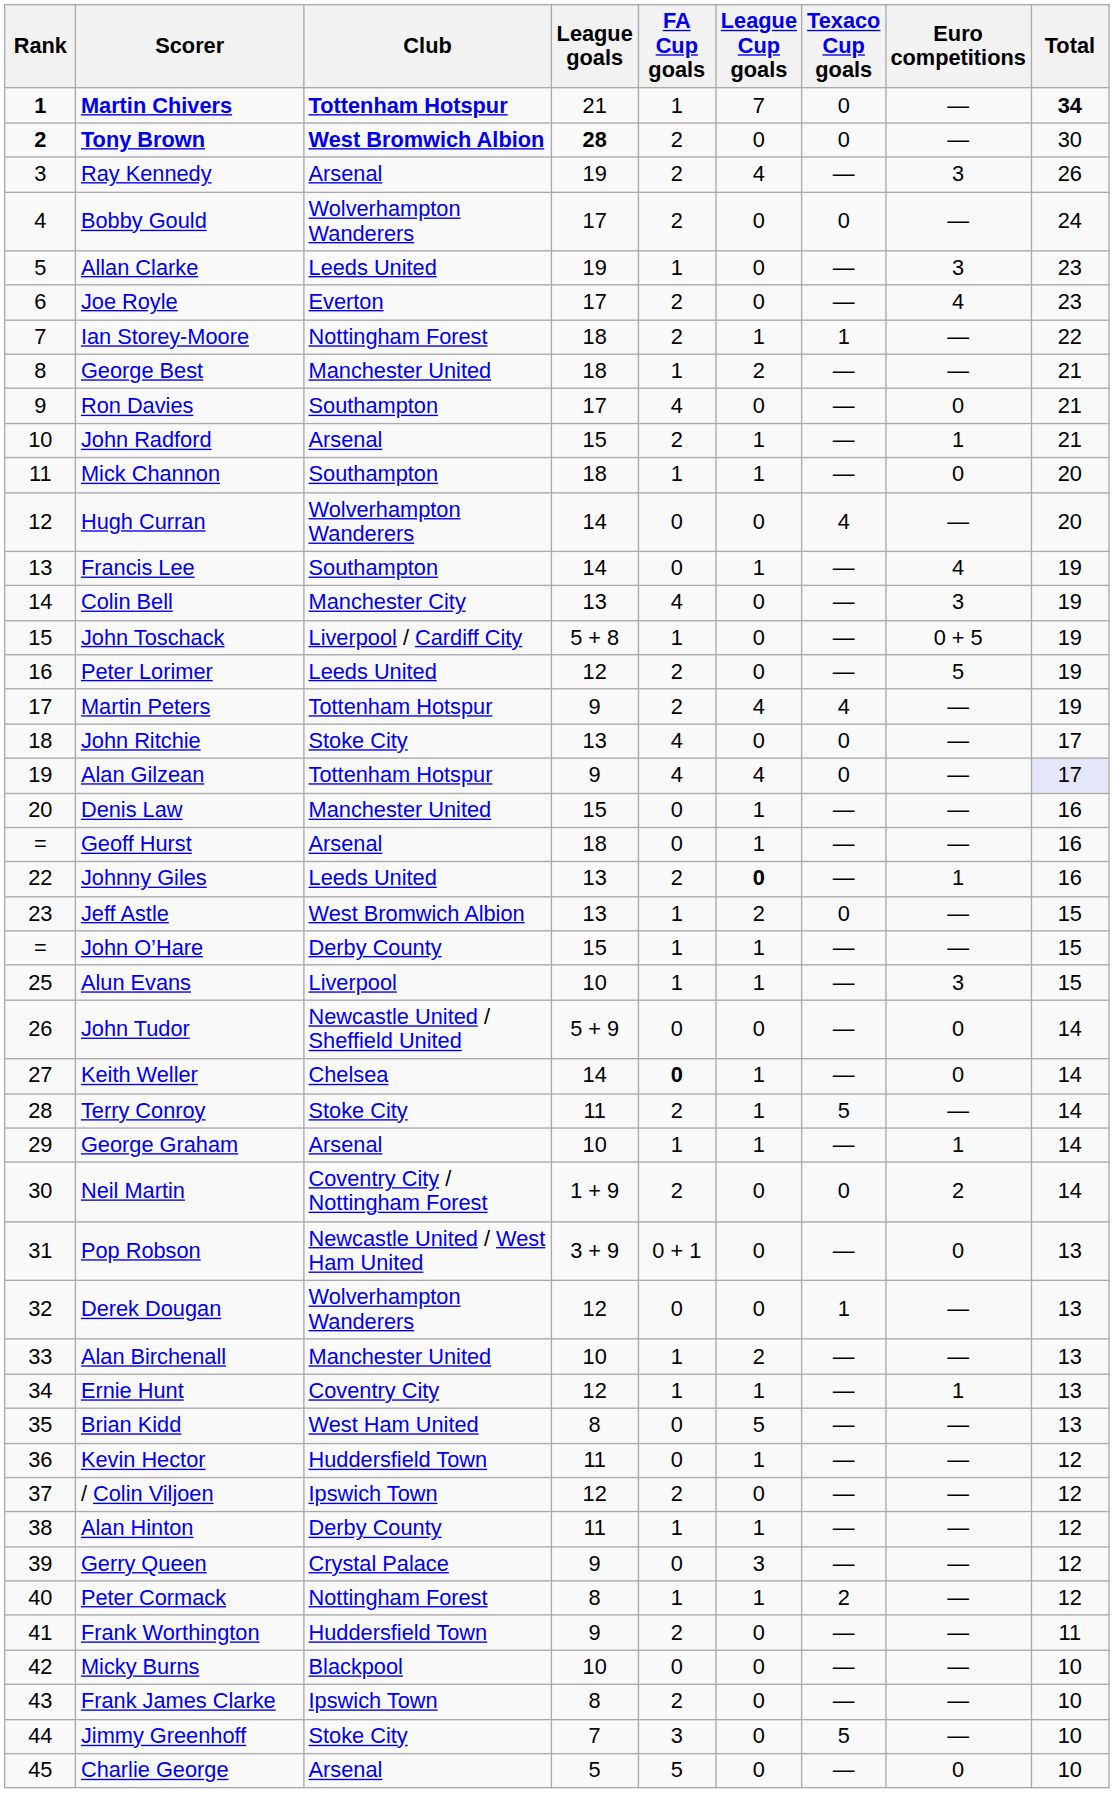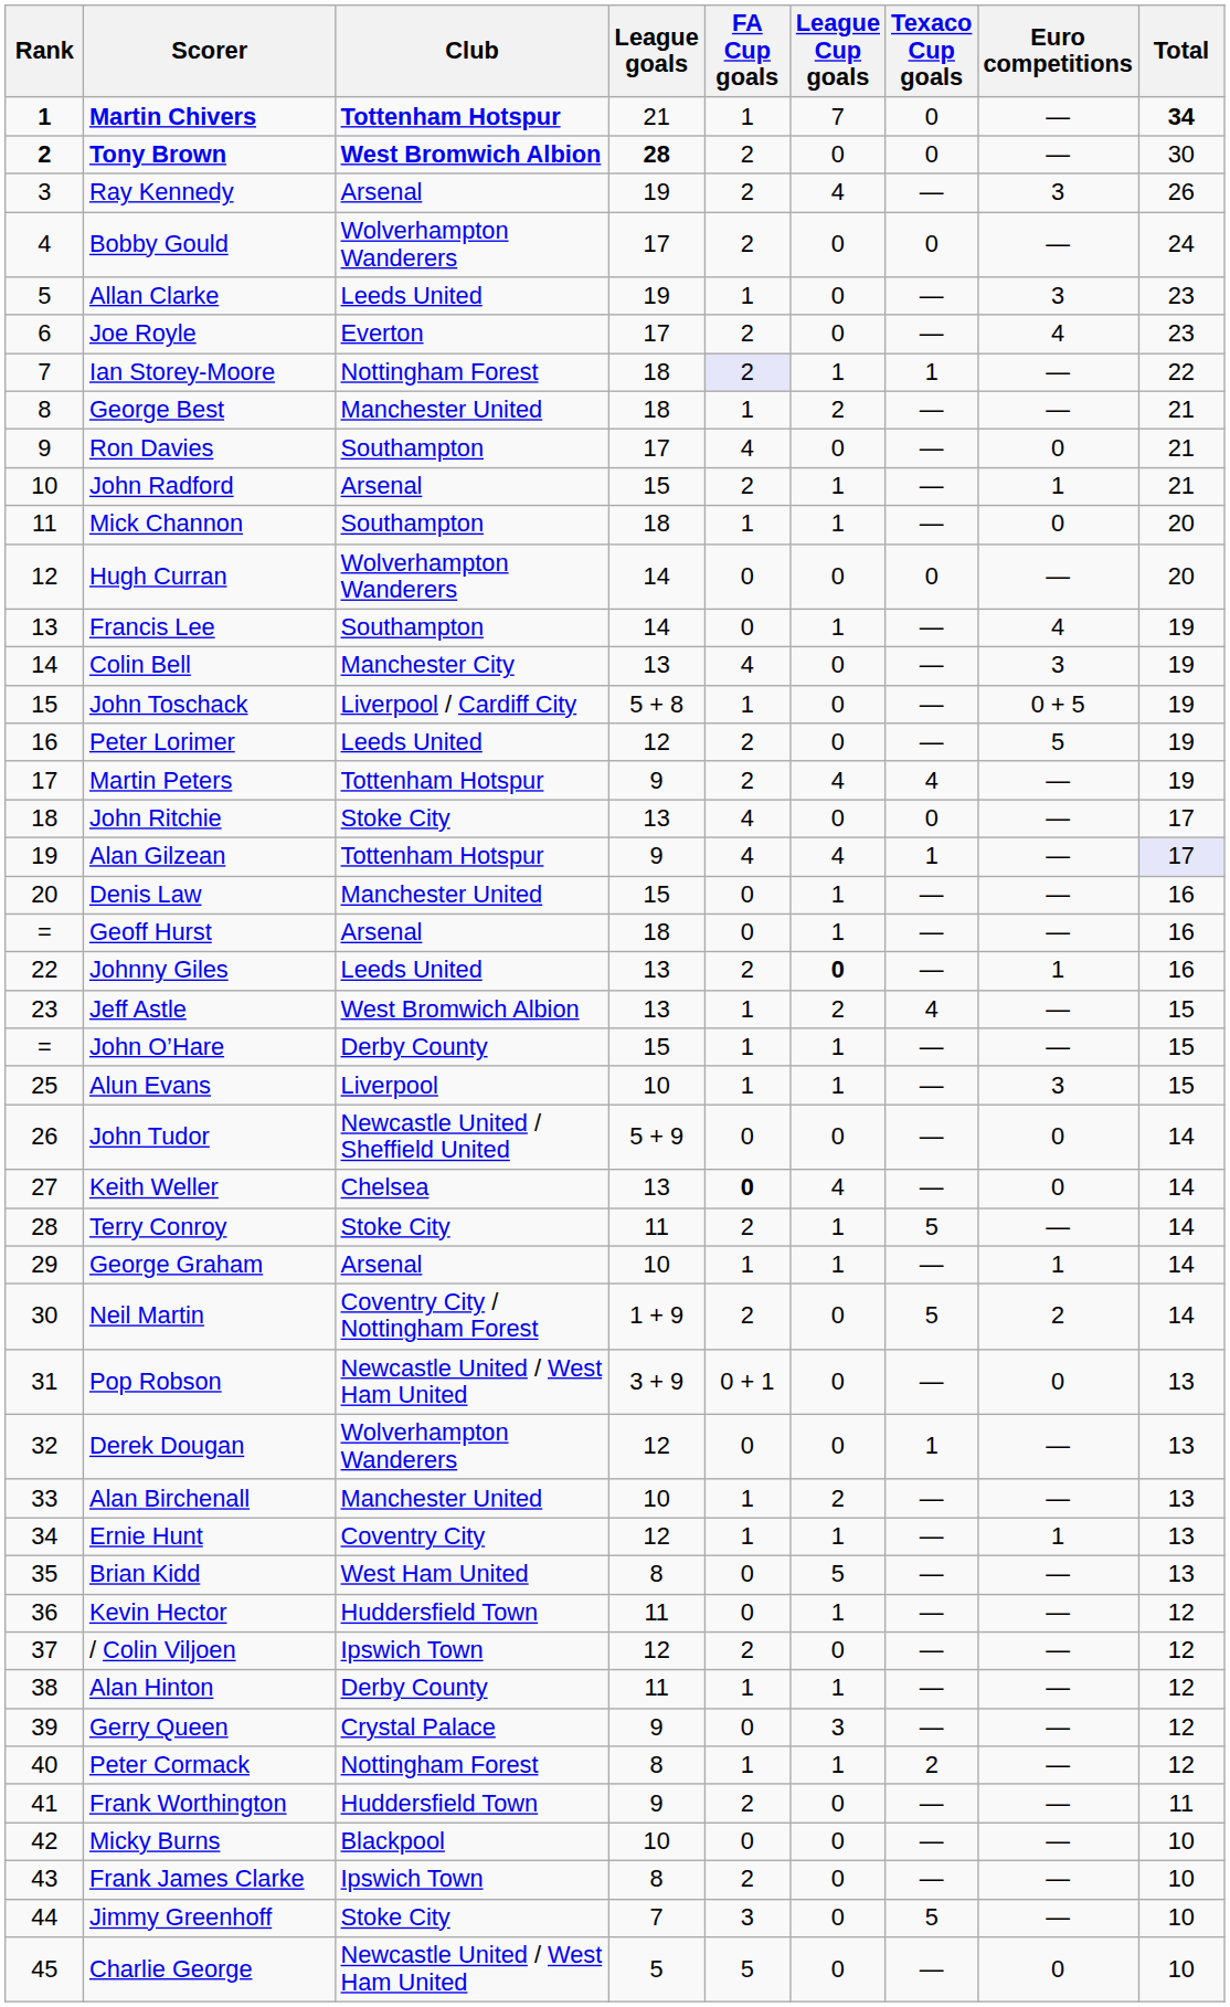Ian Storey-Moore | FA Cup goals: no background -> lavender background
Hugh Curran | Texaco Cup goals: 4 -> 0
Alan Gilzean | Texaco Cup goals: 0 -> 1
Jeff Astle | Texaco Cup goals: 0 -> 4
Keith Weller | League goals: 14 -> 13
Keith Weller | League Cup goals: 1 -> 4
Neil Martin | Texaco Cup goals: 0 -> 5
Charlie George | Club: Arsenal -> Newcastle United / West Ham United
